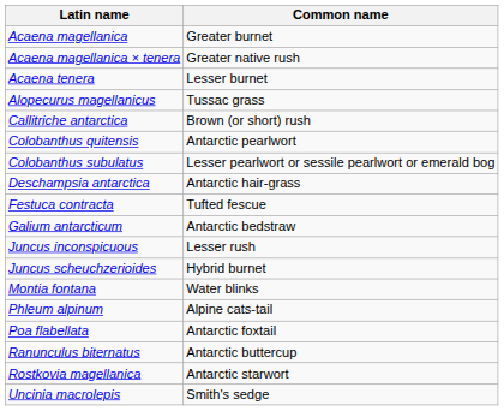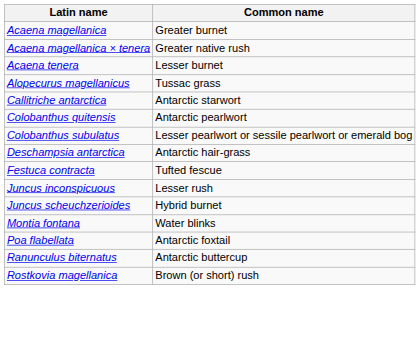Callitriche antarctica | Common name: Brown (or short) rush -> Antarctic starwort
- row: Galium antarcticum | Antarctic bedstraw
- row: Phleum alpinum | Alpine cats-tail
Rostkovia magellanica | Common name: Antarctic starwort -> Brown (or short) rush
- row: Uncinia macrolepis | Smith's sedge
